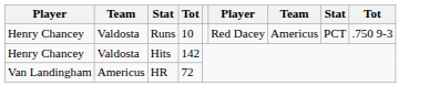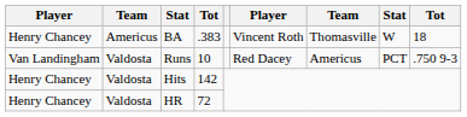+ row: Henry Chancey | Americus | BA | .383 | Vincent Roth | Thomasville | W | 18
Runs | column 1: Henry Chancey -> Van Landingham
HR | column 1: Van Landingham -> Henry Chancey
HR | column 2: Americus -> Valdosta
